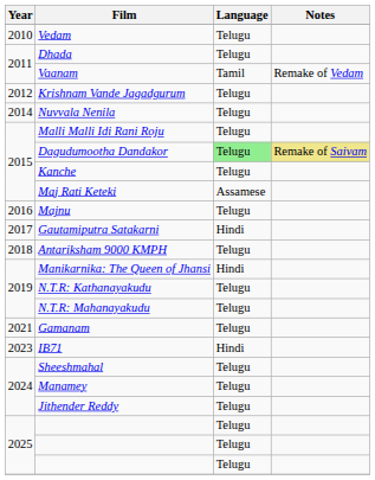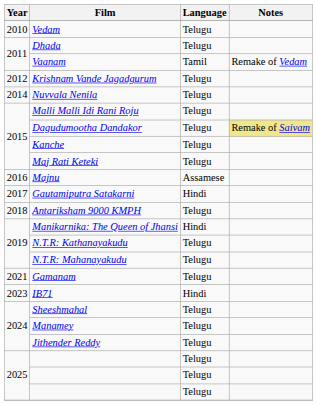Dagudumootha Dandakor | Language: lightgreen background -> no background
Maj Rati Keteki | Language: Assamese -> Telugu
Majnu | Language: Telugu -> Assamese
